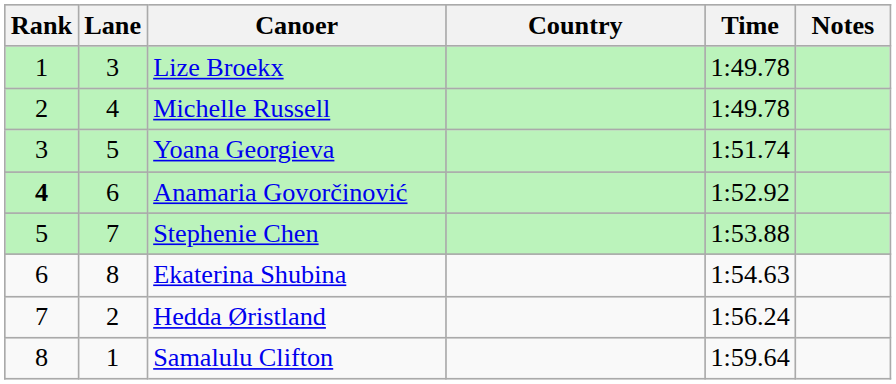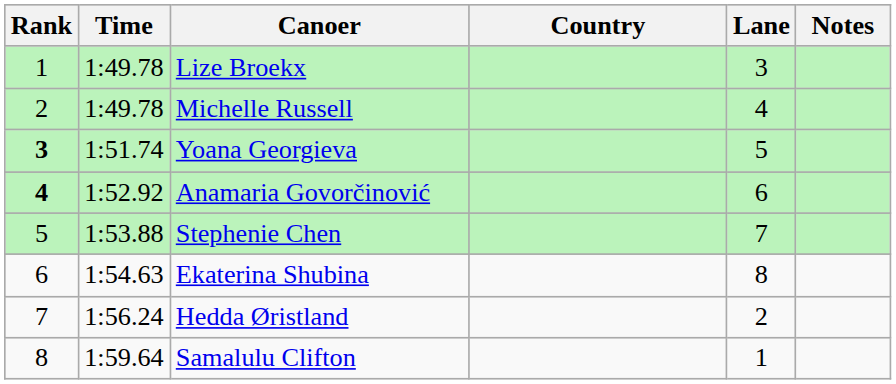columns swapped: Lane <-> Time
Yoana Georgieva | Rank: normal -> bold
